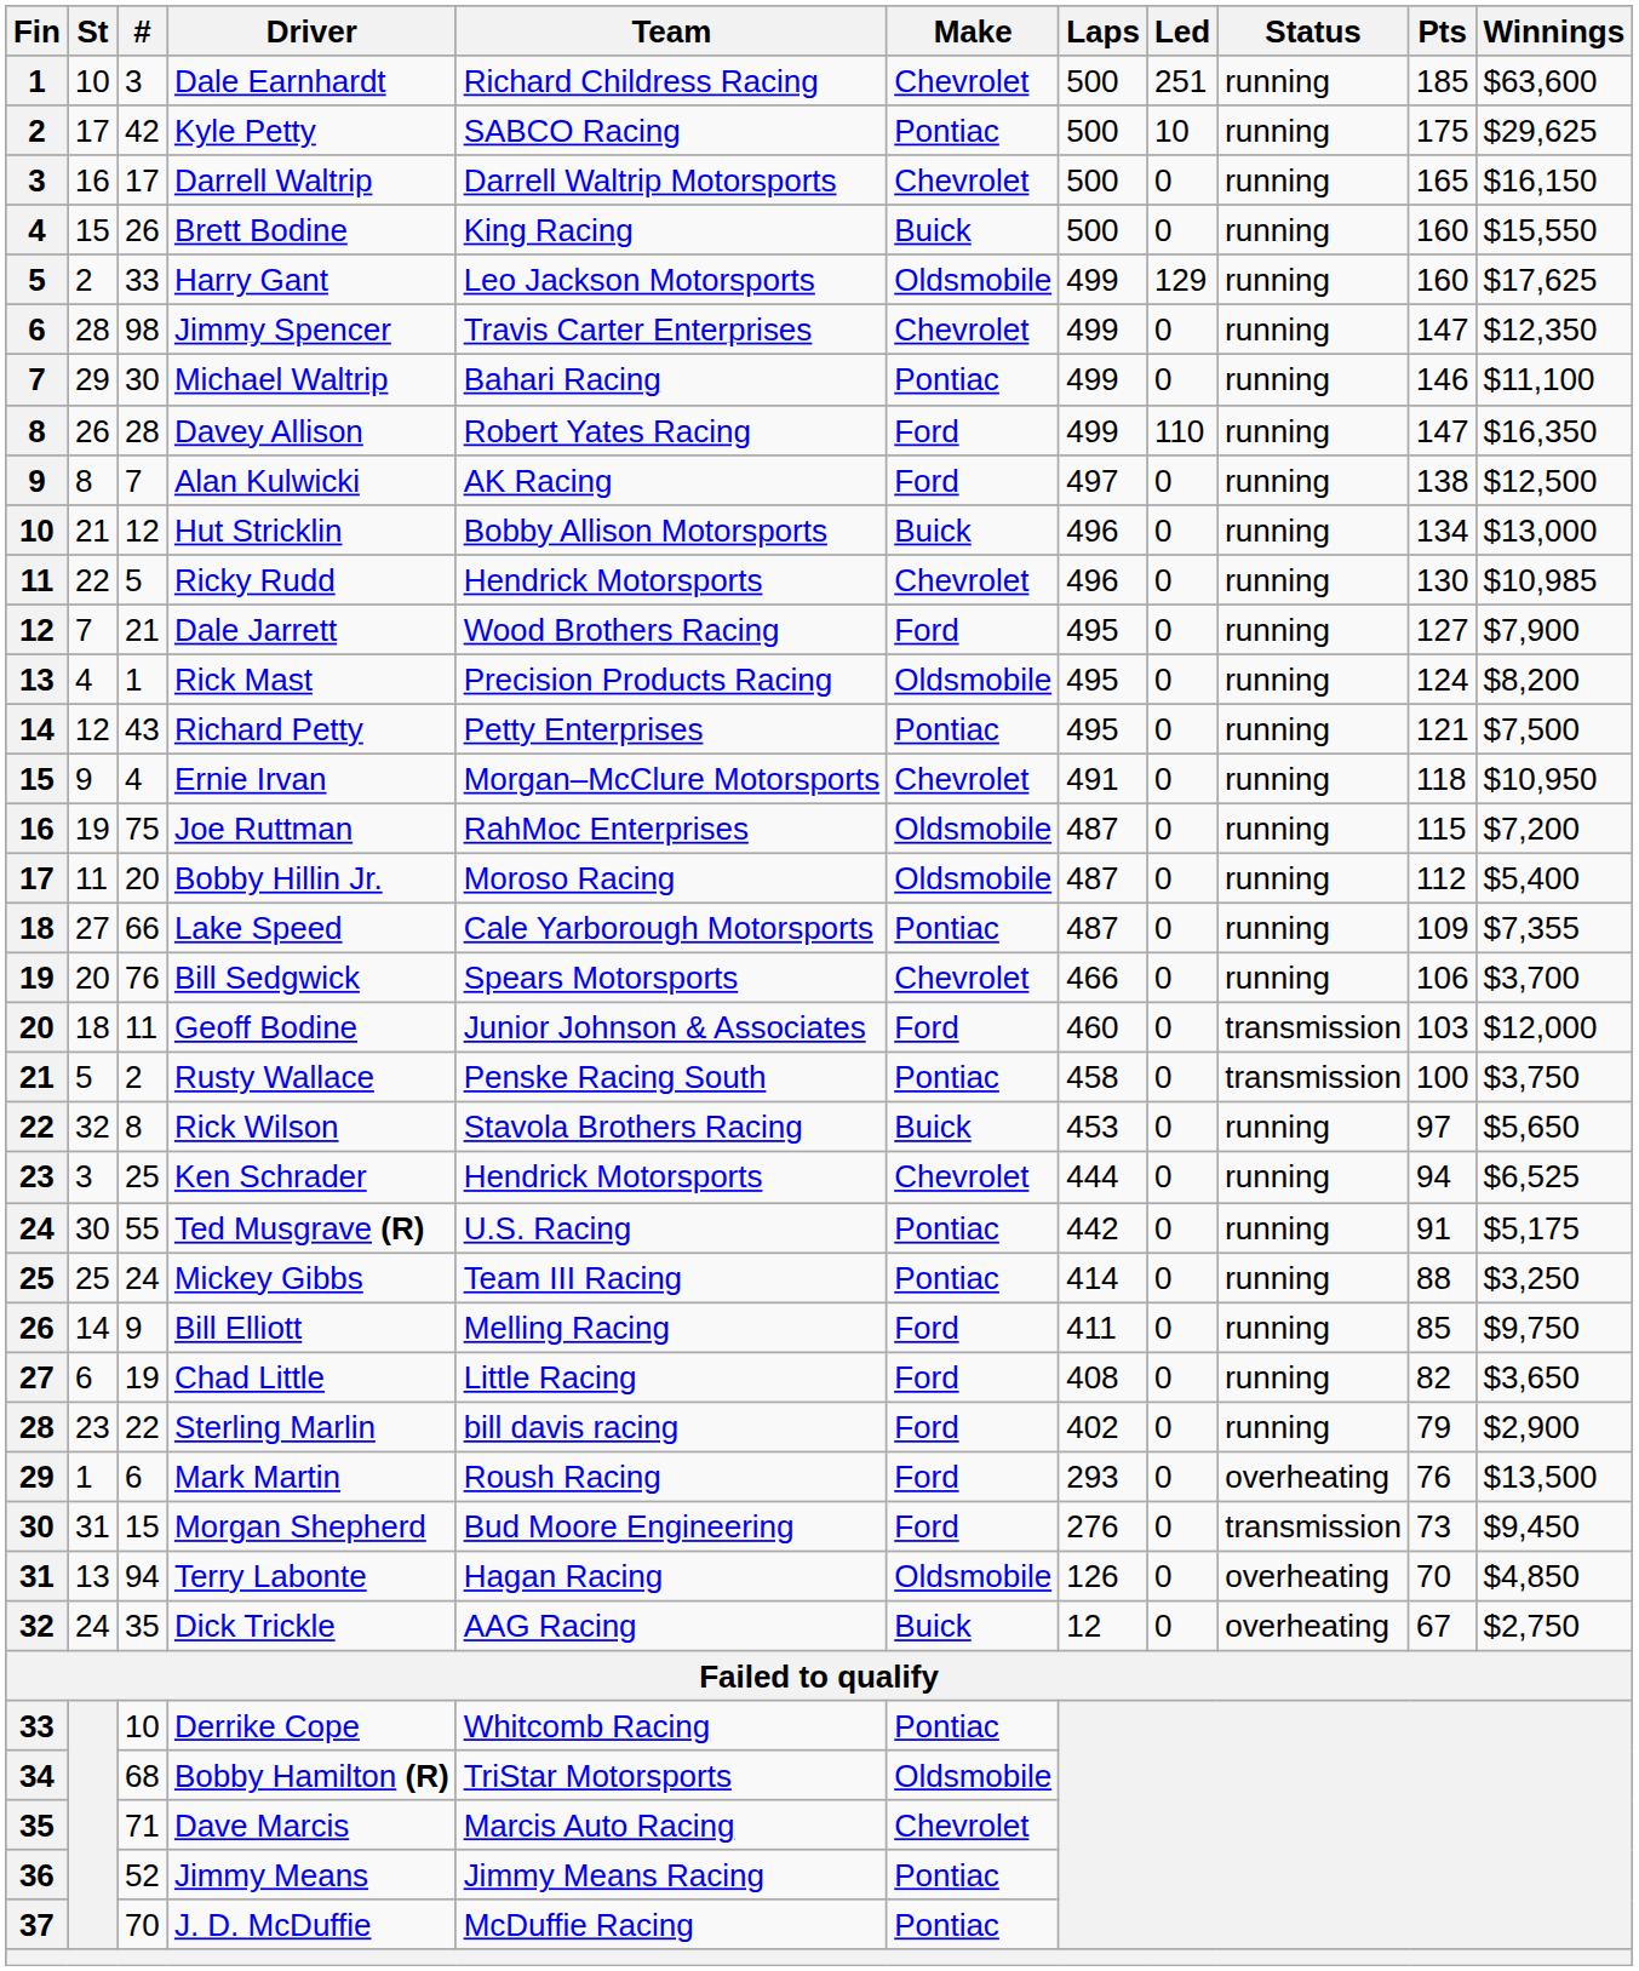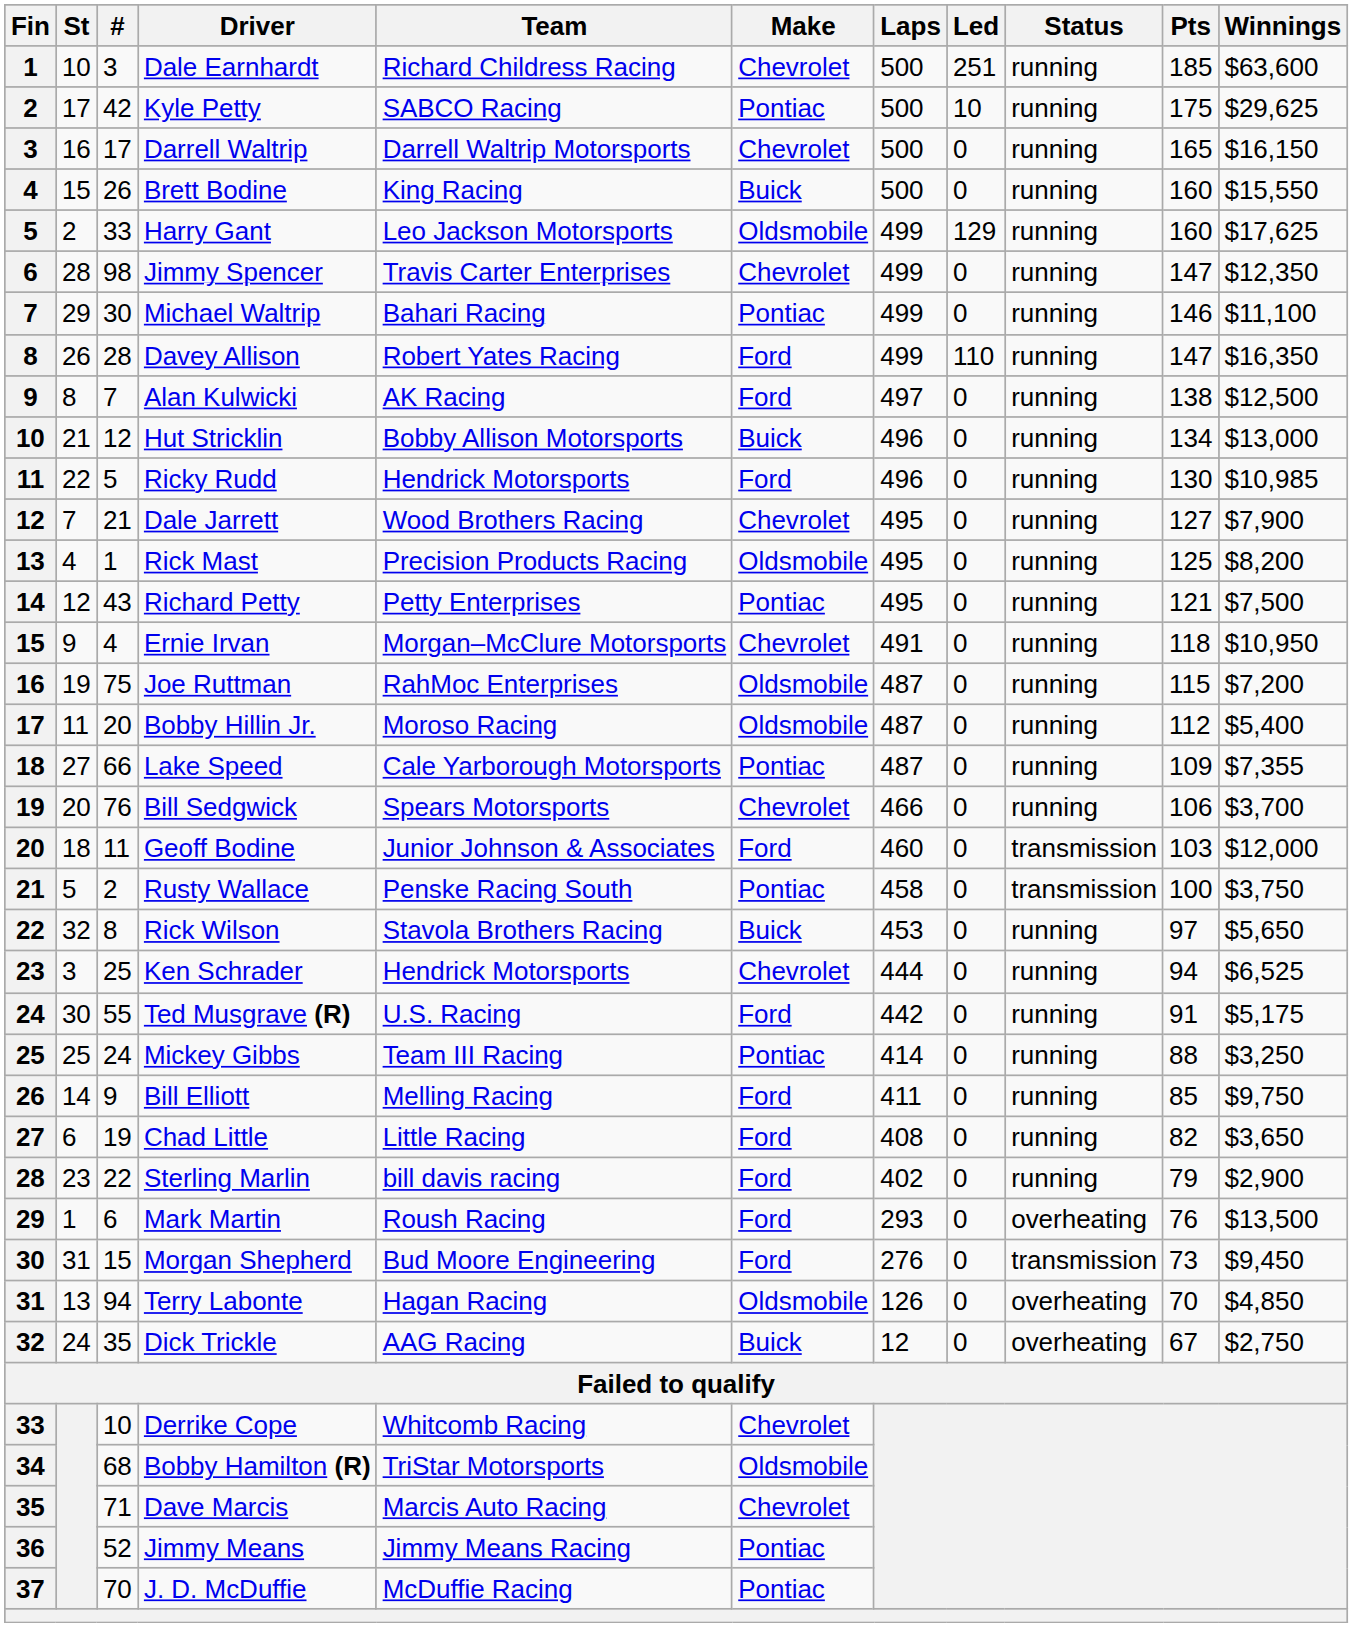Ricky Rudd | Make: Chevrolet -> Ford
Dale Jarrett | Make: Ford -> Chevrolet
Rick Mast | Pts: 124 -> 125
Ted Musgrave (R) | Make: Pontiac -> Ford
Derrike Cope | Make: Pontiac -> Chevrolet
